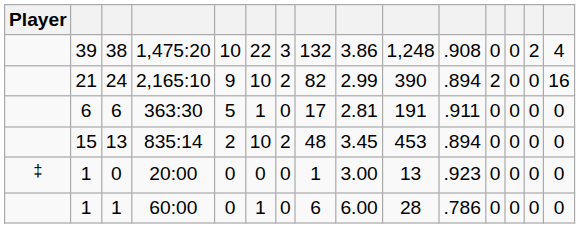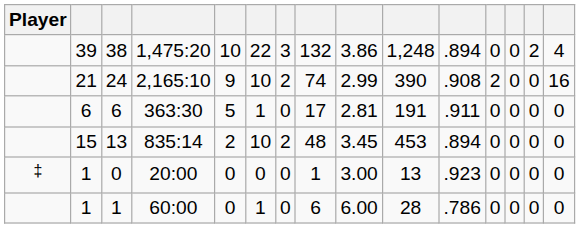38 | column 11: .908 -> .894
24 | column 8: 82 -> 74
24 | column 11: .894 -> .908
